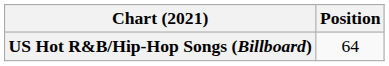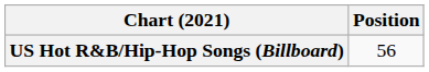US Hot R&B/Hip-Hop Songs (Billboard) | Position: 64 -> 56
